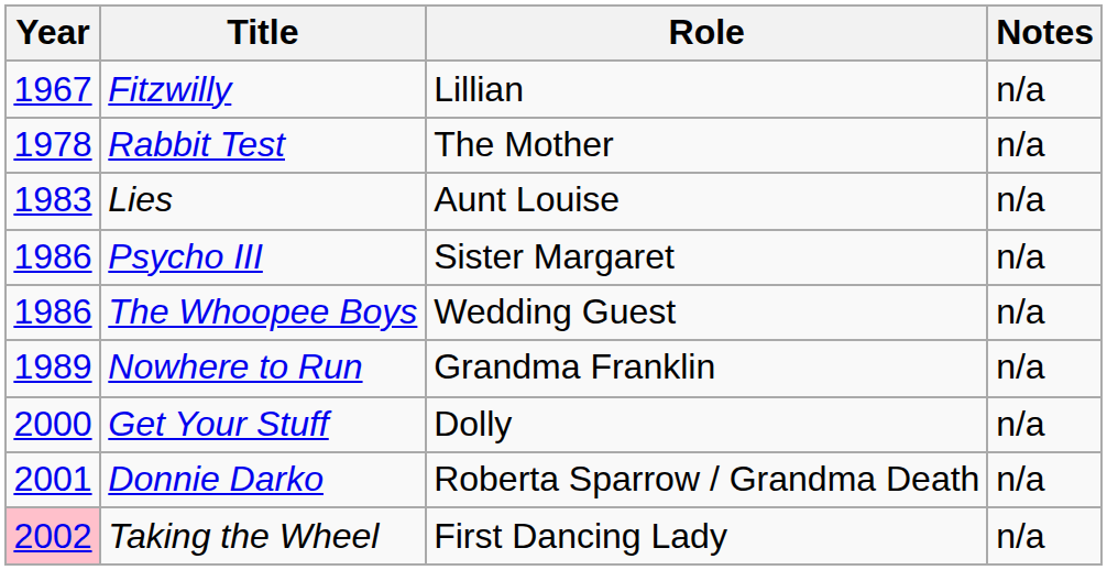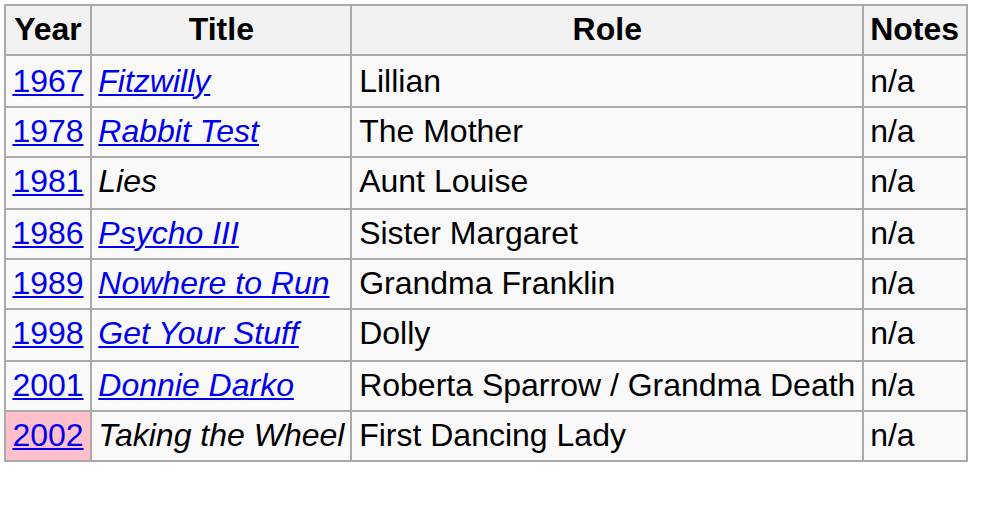Lies | Year: 1983 -> 1981
- row: 1986 | The Whoopee Boys | Wedding Guest | n/a
Get Your Stuff | Year: 2000 -> 1998
